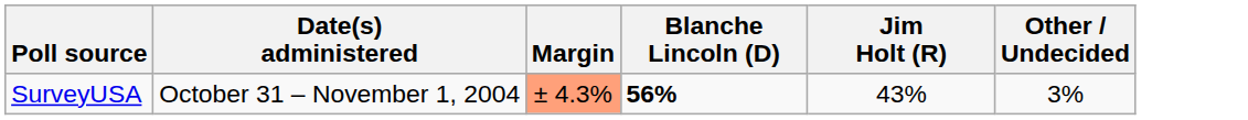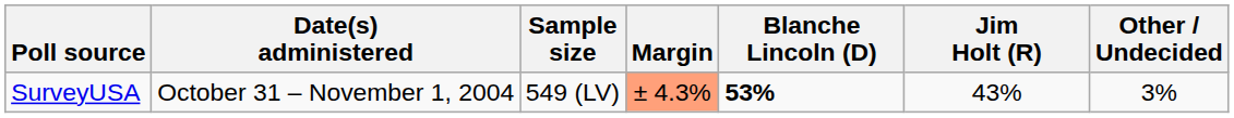+ column: Sample size | 549 (LV)
SurveyUSA | Blanche Lincoln (D): 56% -> 53%
